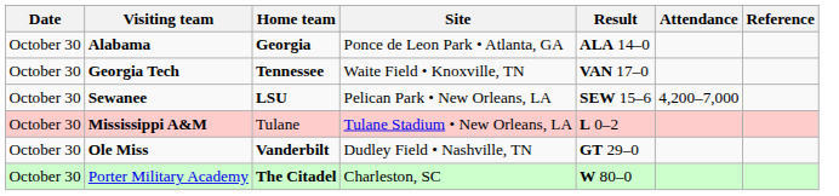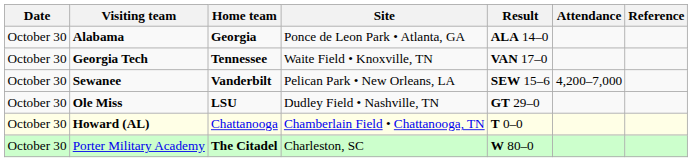Sewanee | Home team: LSU -> Vanderbilt
- row: October 30 | Mississippi A&M | Tulane | Tulane Stadium • New Orleans, LA | L 0–2
Ole Miss | Home team: Vanderbilt -> LSU
+ row: October 30 | Howard (AL) | Chattanooga | Chamberlain Field • Chattanooga, TN | T 0–0
